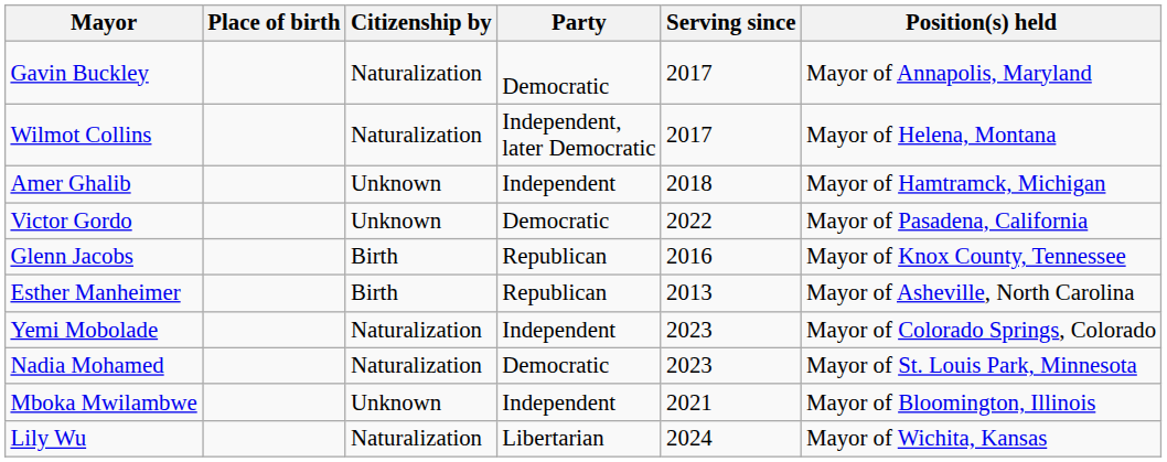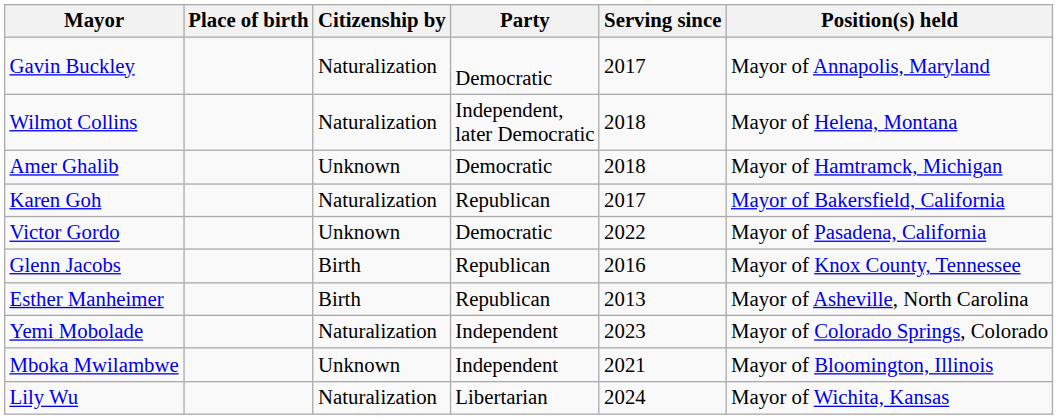Wilmot Collins | Serving since: 2017 -> 2018
Amer Ghalib | Party: Independent -> Democratic
+ row: Karen Goh | Naturalization | Republican | 2017 | Mayor of Bakersfield, California
- row: Nadia Mohamed | Naturalization | Democratic | 2023 | Mayor of St. Louis Park, Minnesota
